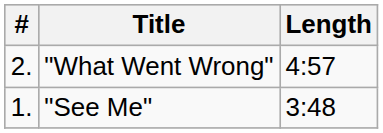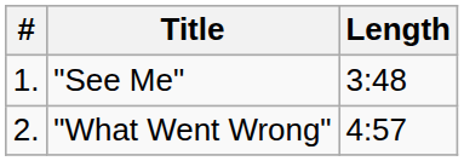rows swapped: "See Me" <-> "What Went Wrong"
